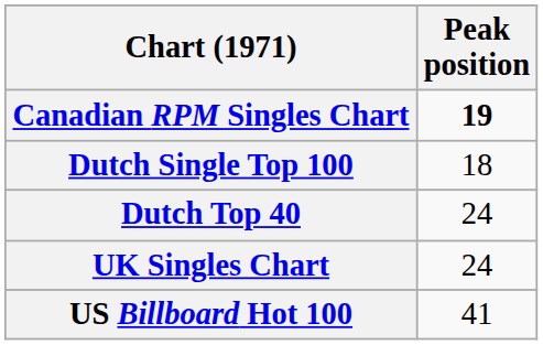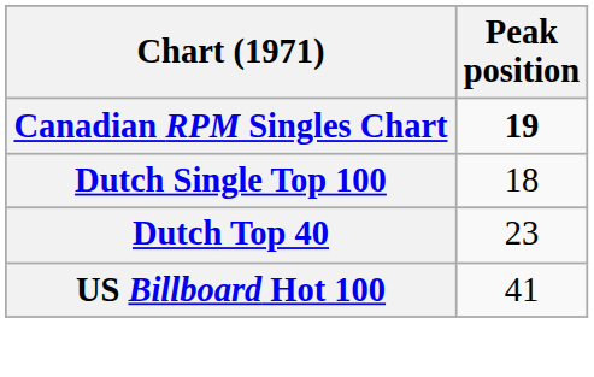Dutch Top 40 | Peak position: 24 -> 23
- row: UK Singles Chart | 24
